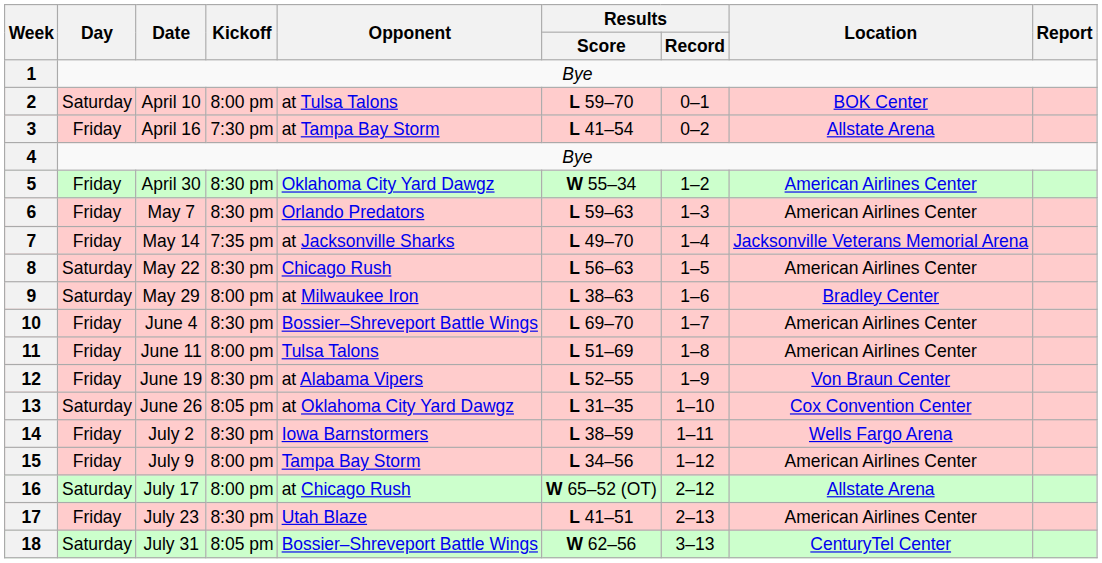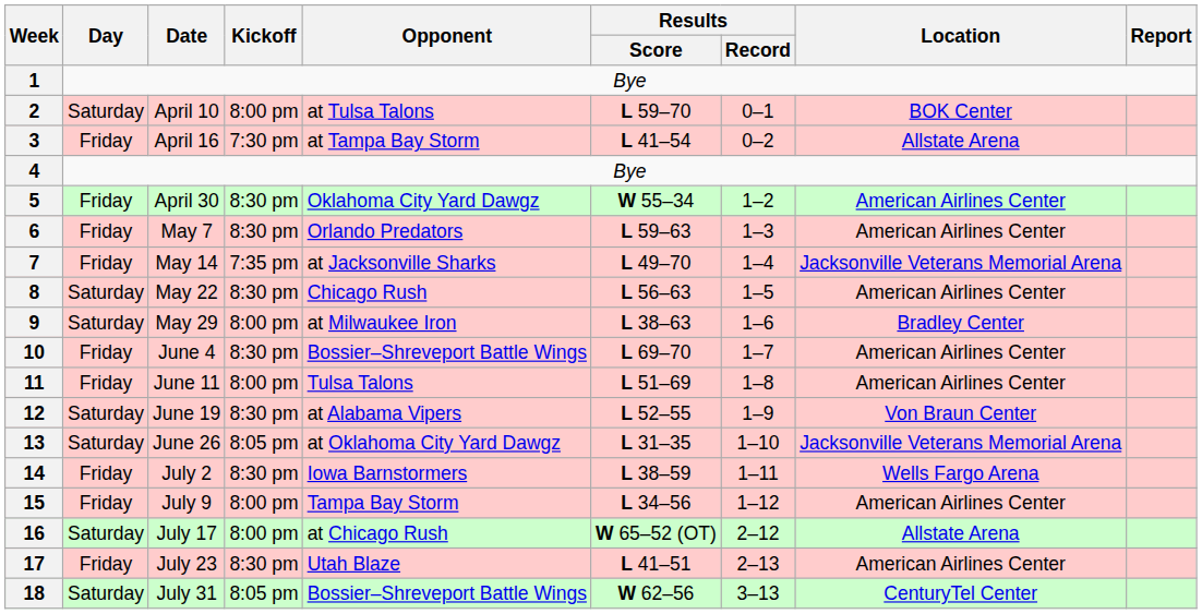12 | Day: Friday -> Saturday
13 | Location: Cox Convention Center -> Jacksonville Veterans Memorial Arena
